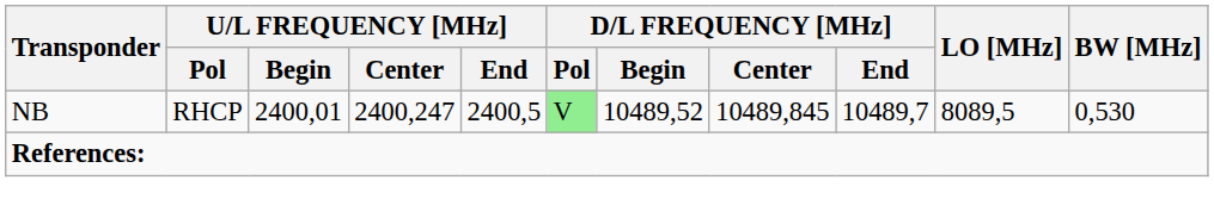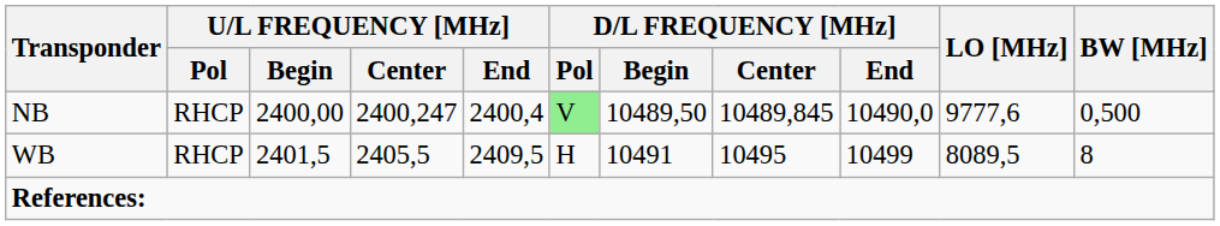NB | U/L FREQUENCY [MHz] / Begin: 2400,01 -> 2400,00
NB | U/L FREQUENCY [MHz] / End: 2400,5 -> 2400,4
NB | D/L FREQUENCY [MHz] / Begin: 10489,52 -> 10489,50
NB | D/L FREQUENCY [MHz] / End: 10489,7 -> 10490,0
NB | LO [MHz]: 8089,5 -> 9777,6
NB | BW [MHz]: 0,530 -> 0,500
+ row: WB | RHCP | 2401,5 | 2405,5 | 2409,5 | H | 10491 | 10495 | 10499 | 8089,5 | 8
